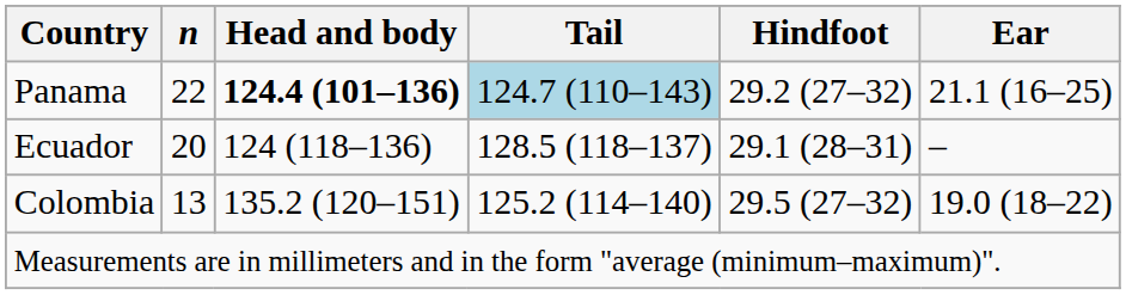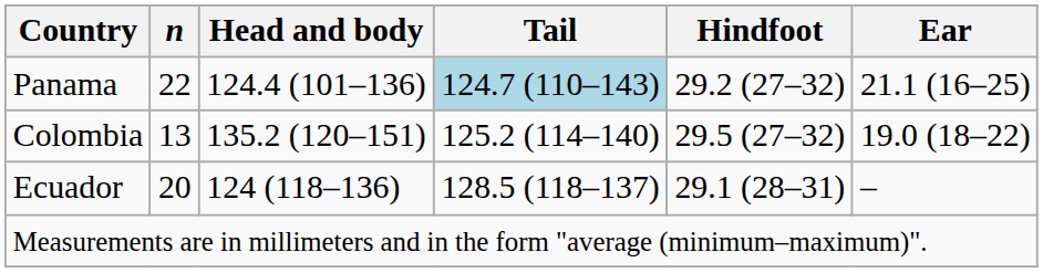Panama | Head and body: bold -> normal
rows swapped: Colombia <-> Ecuador
